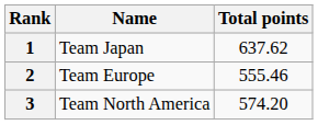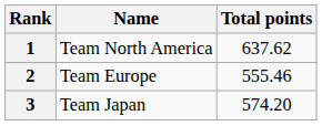1 | Name: Team Japan -> Team North America
3 | Name: Team North America -> Team Japan
